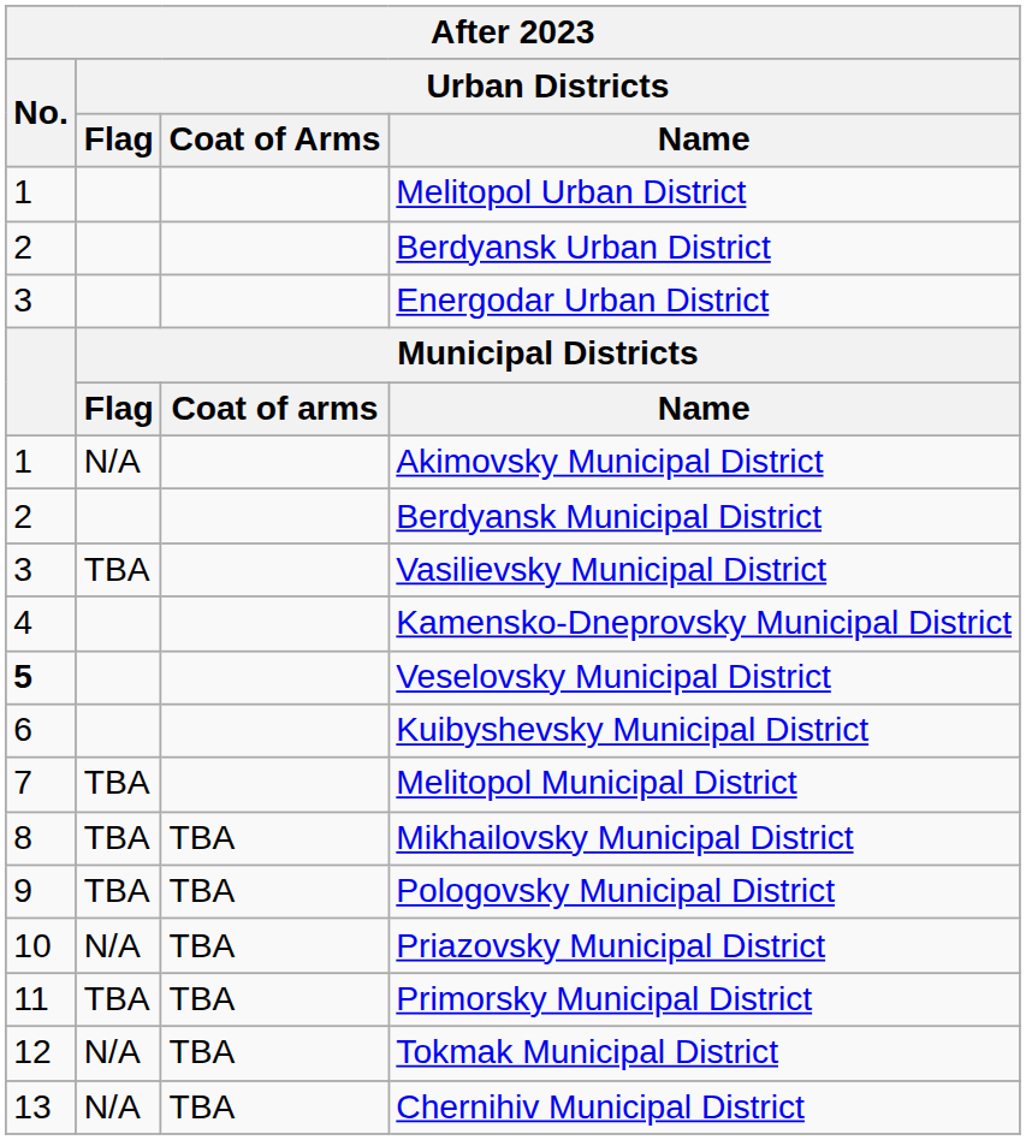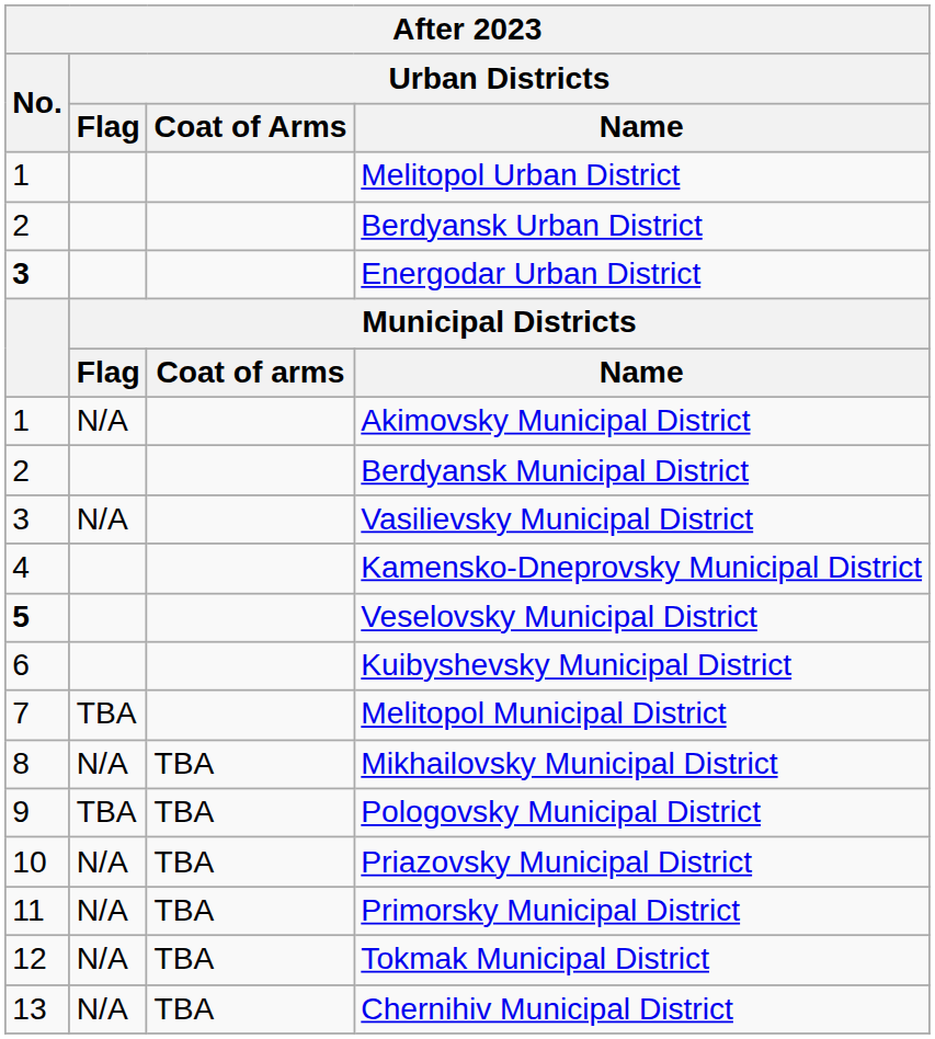Energodar Urban District | No.: normal -> bold
Vasilievsky Municipal District | Urban Districts / Flag: TBA -> N/A
Mikhailovsky Municipal District | Urban Districts / Flag: TBA -> N/A
Primorsky Municipal District | Urban Districts / Flag: TBA -> N/A
